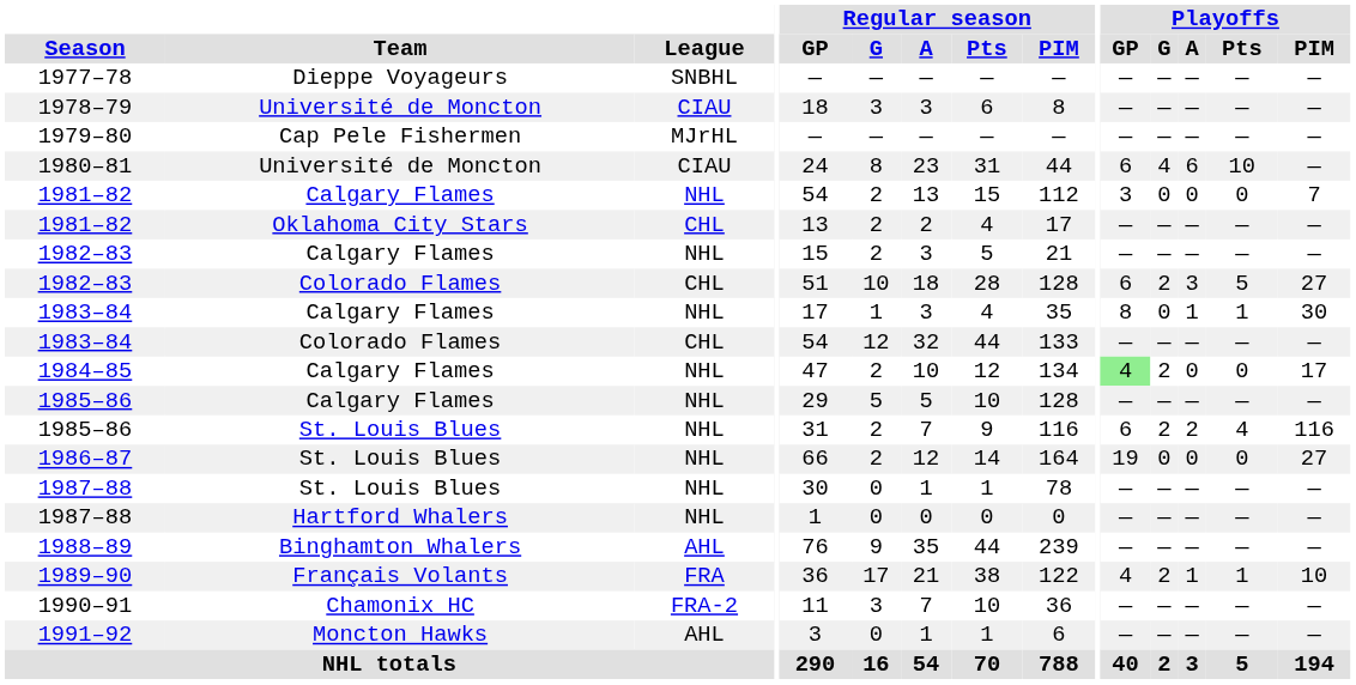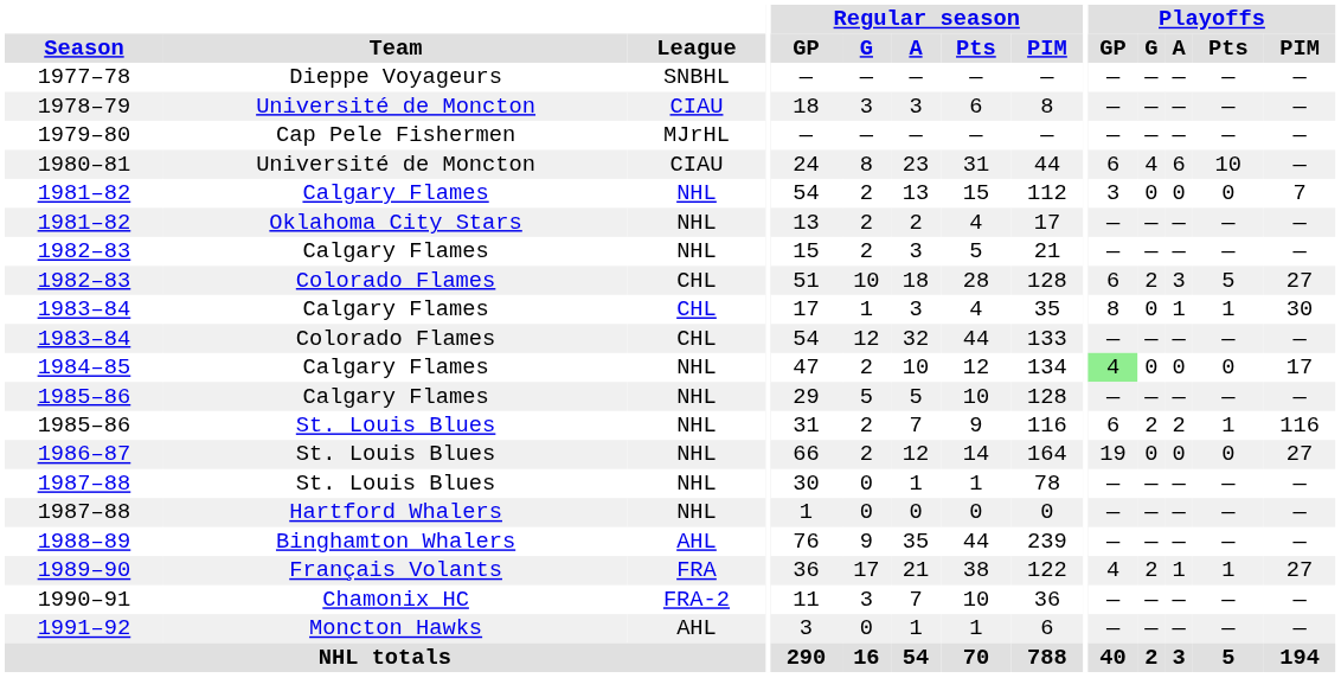1981–82 / Oklahoma City Stars | League: CHL -> NHL
1983–84 / Calgary Flames | League: NHL -> CHL
1984–85 | Playoffs / G: 2 -> 0
1985–86 / St. Louis Blues | Playoffs / Pts: 4 -> 1
1989–90 | Playoffs / PIM: 10 -> 27
